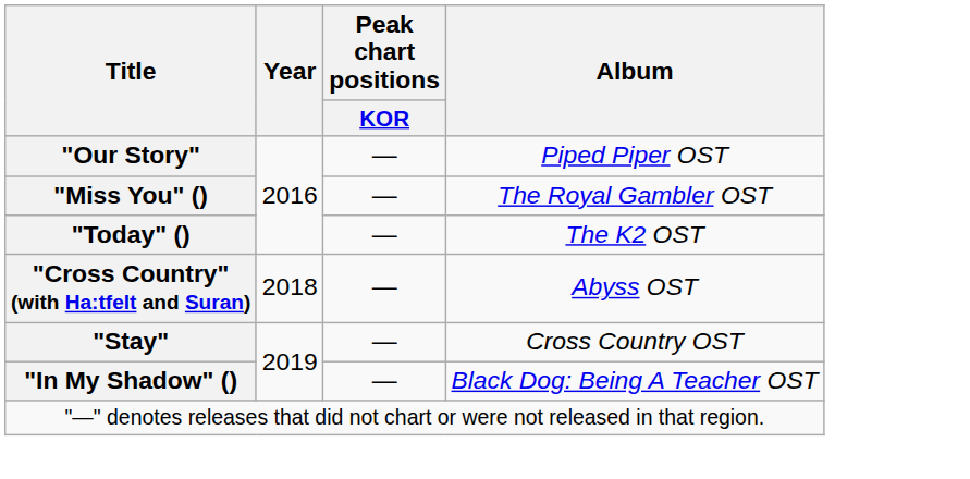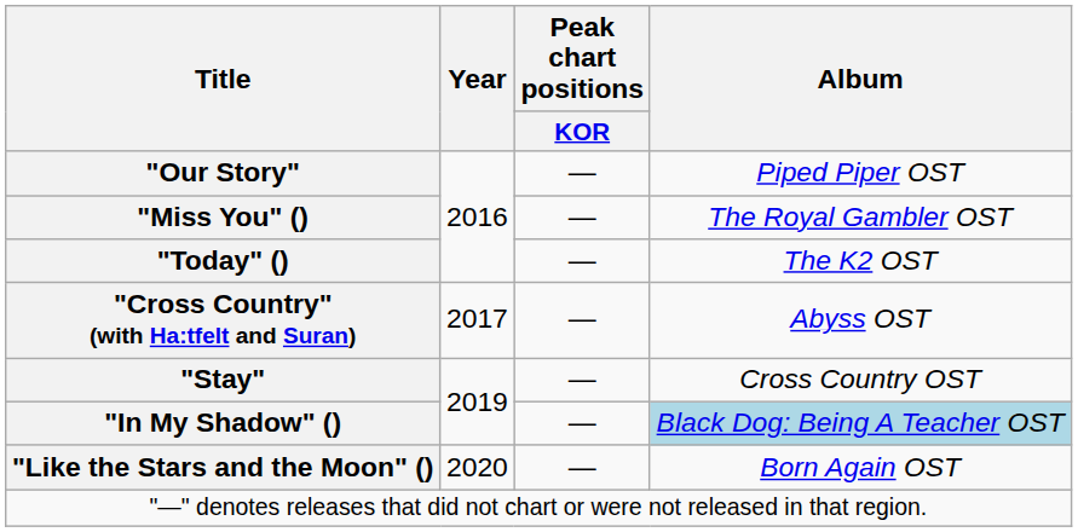"Cross Country" (with Ha:tfelt and Suran) | Year: 2018 -> 2017
"In My Shadow" () | Album: no background -> lightblue background
+ row: "Like the Stars and the Moon" () | 2020 | — | Born Again OST
